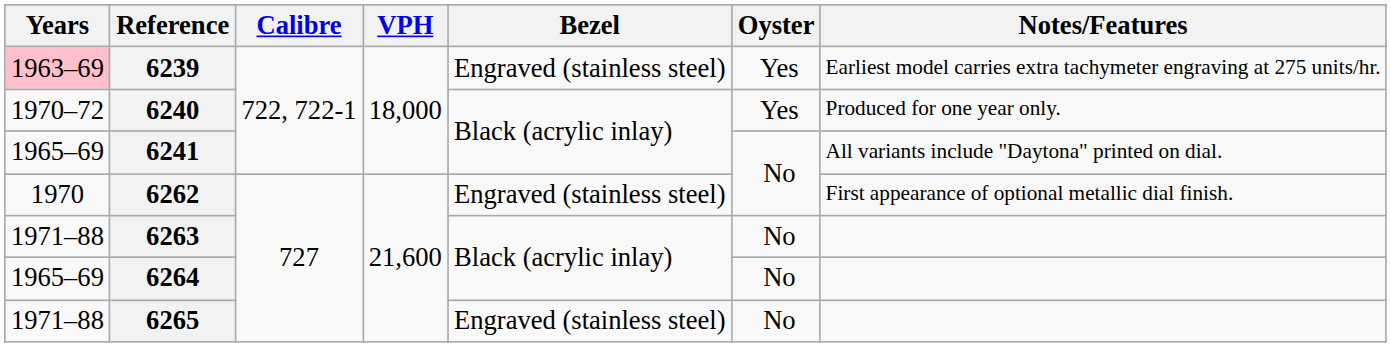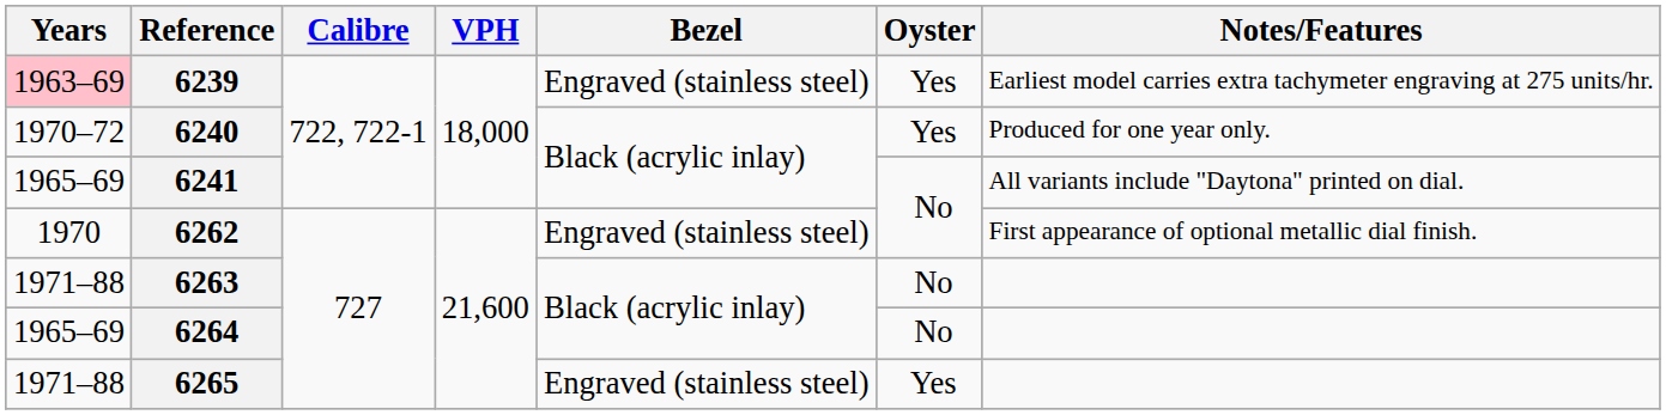6265 | Oyster: No -> Yes
